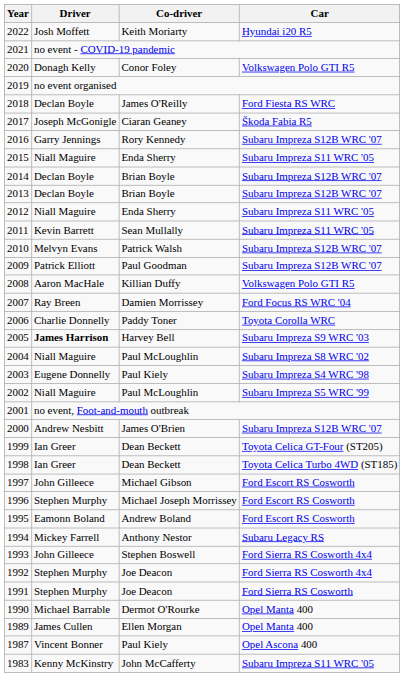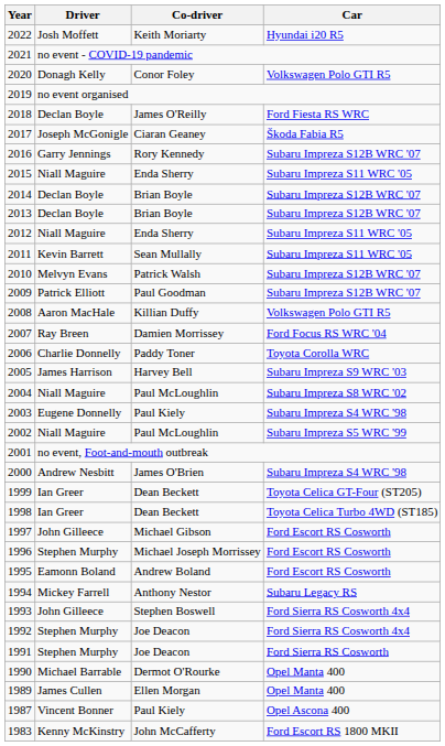2005 | Driver: bold -> normal
2000 | Car: Subaru Impreza S12B WRC '07 -> Subaru Impreza S4 WRC '98
1983 | Car: Subaru Impreza S11 WRC '05 -> Ford Escort RS 1800 MKII
